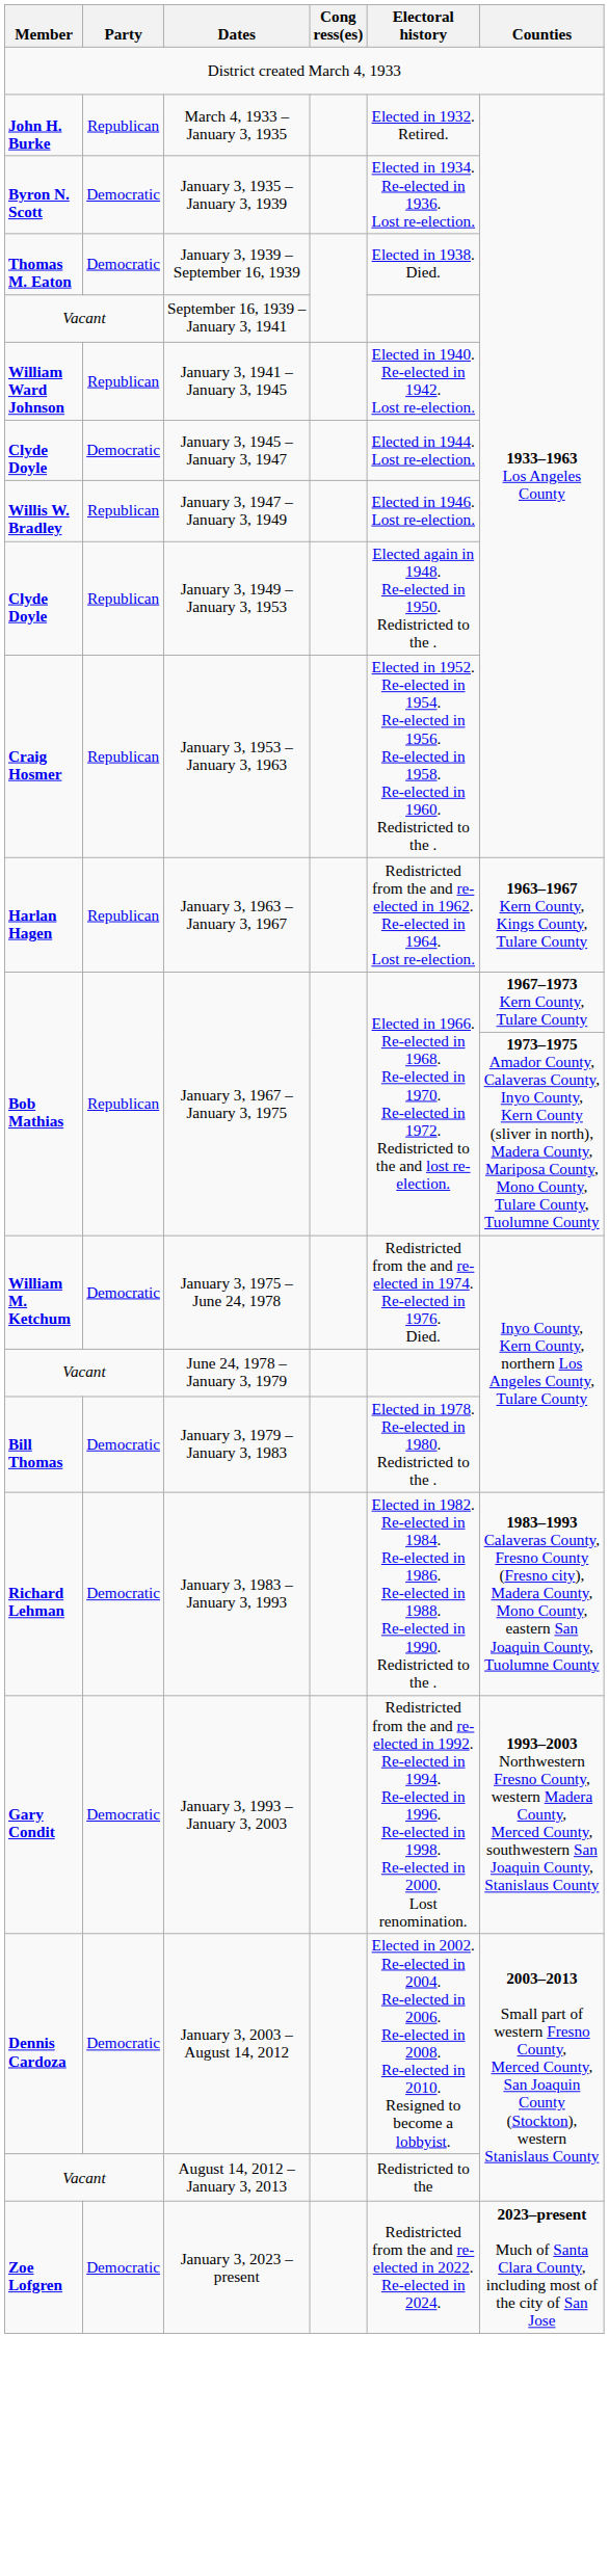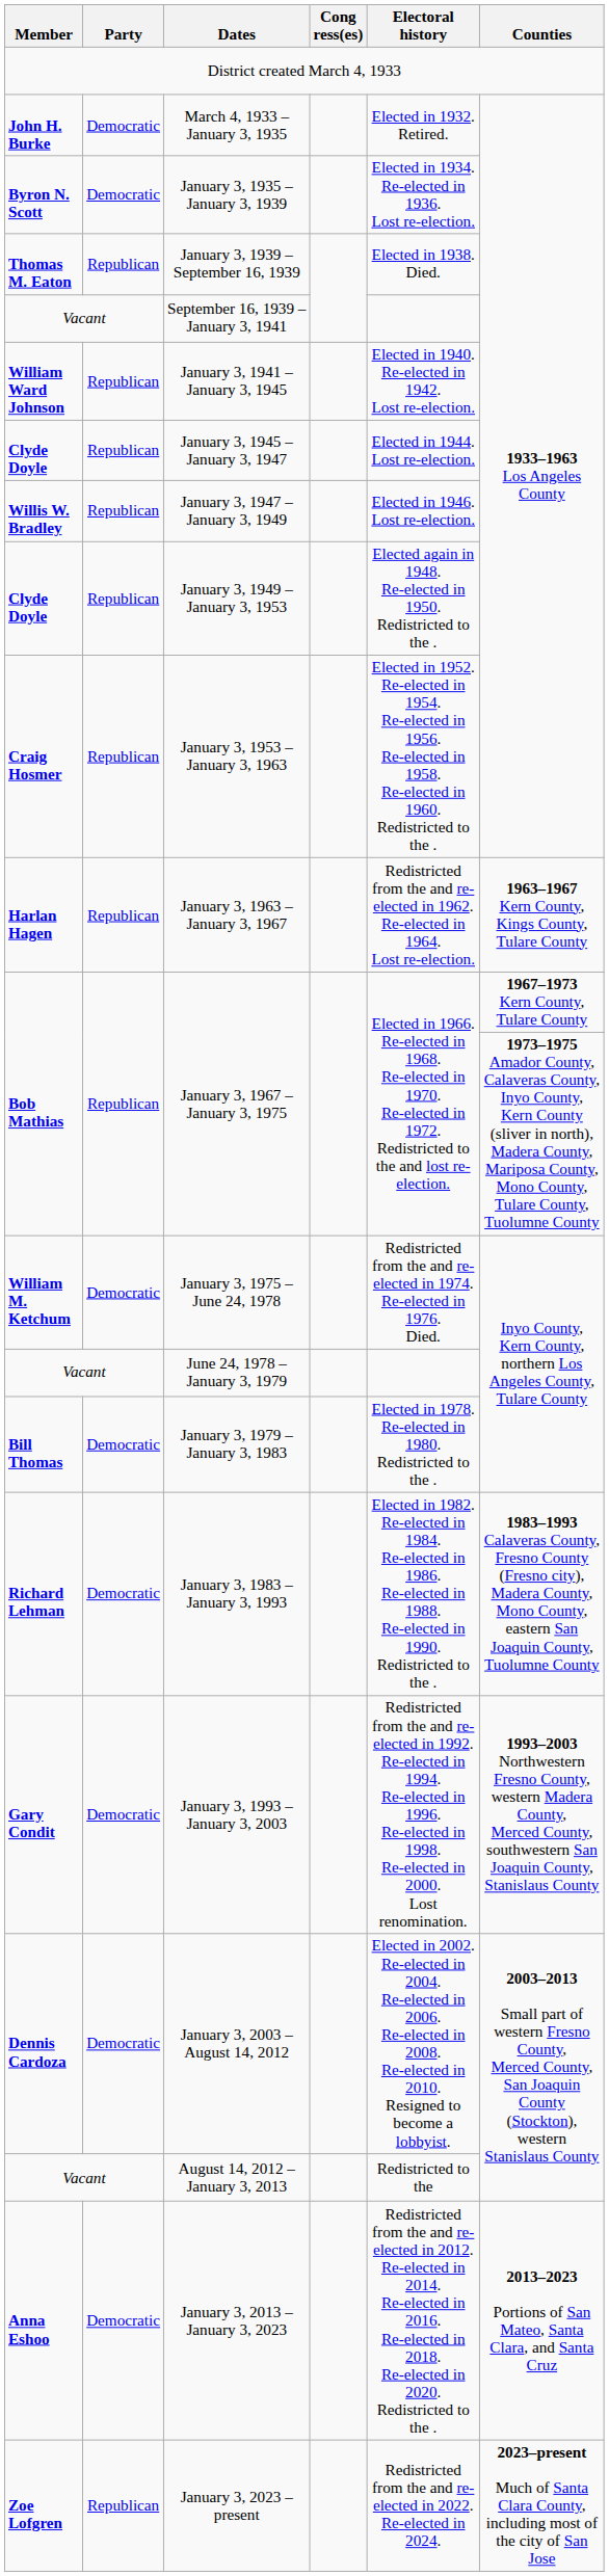March 4, 1933 – January 3, 1935 | Party: Republican -> Democratic
January 3, 1939 – September 16, 1939 | Party: Democratic -> Republican
January 3, 1945 – January 3, 1947 | Party: Democratic -> Republican
+ row: Anna Eshoo | Democratic | January 3, 2013 – January 3, 2023 | Redistricted from the and re-elected in 2012. Re-elected in 2014. Re-elected in 2016. Re-elected in 2018. Re-elected in 2020. Redistricted to the . | 2013–2023 Portions of San Mateo, Santa Clara, and Santa Cruz
January 3, 2023 – present | Party: Democratic -> Republican
